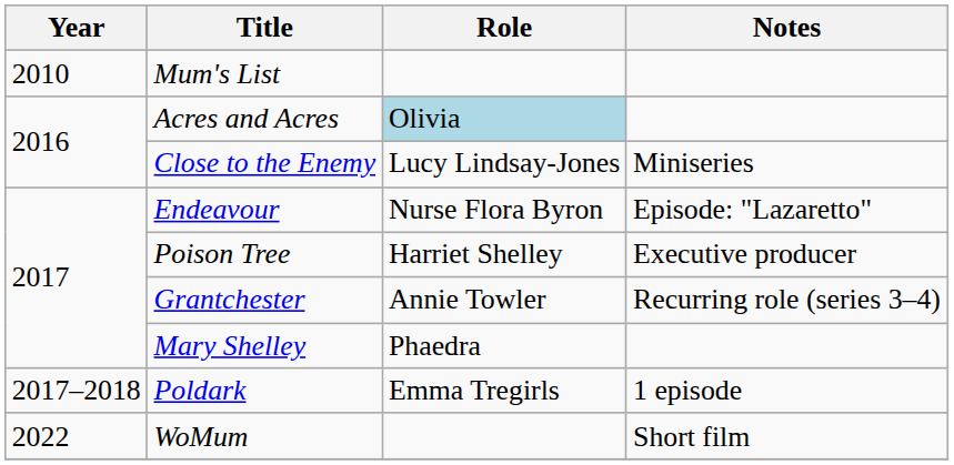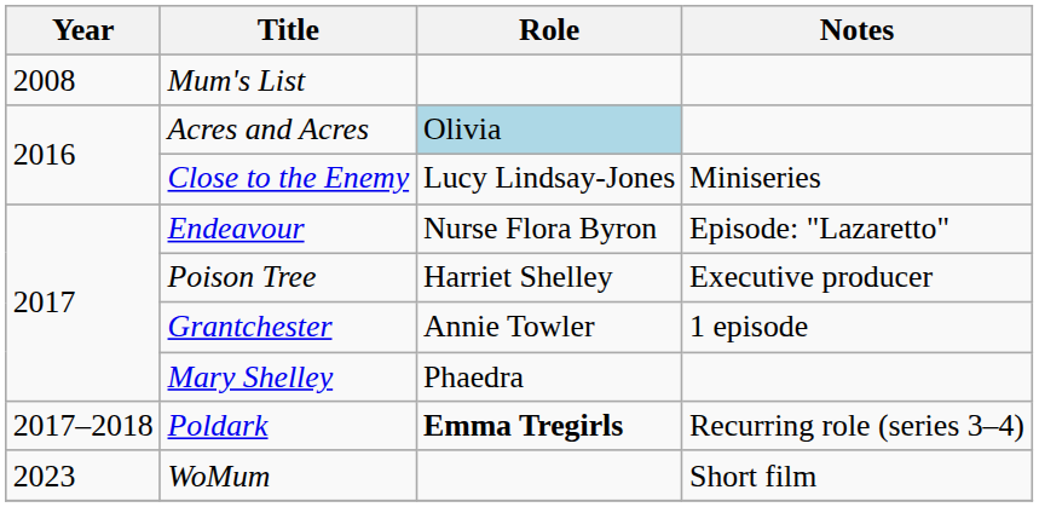Mum's List | Year: 2010 -> 2008
Grantchester | Notes: Recurring role (series 3–4) -> 1 episode
Poldark | Role: normal -> bold
Poldark | Notes: 1 episode -> Recurring role (series 3–4)
WoMum | Year: 2022 -> 2023
